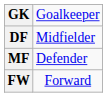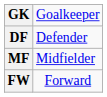DF | column 2: Midfielder -> Defender
MF | column 2: Defender -> Midfielder
